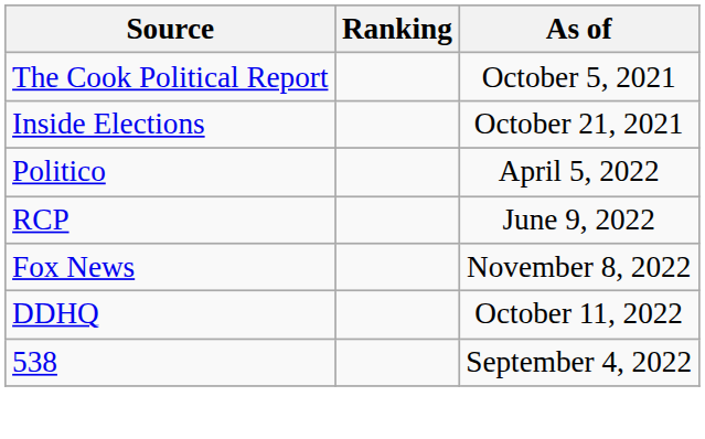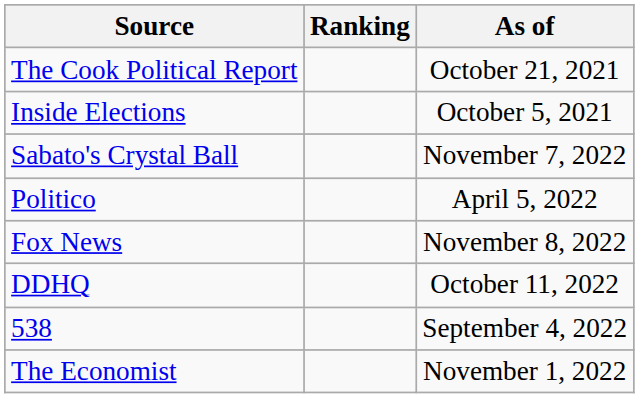The Cook Political Report | As of: October 5, 2021 -> October 21, 2021
Inside Elections | As of: October 21, 2021 -> October 5, 2021
+ row: Sabato's Crystal Ball | November 7, 2022
- row: RCP | June 9, 2022
+ row: The Economist | November 1, 2022
